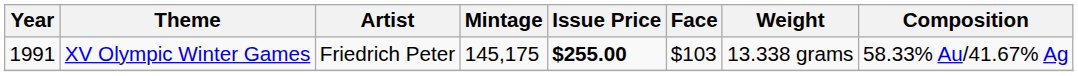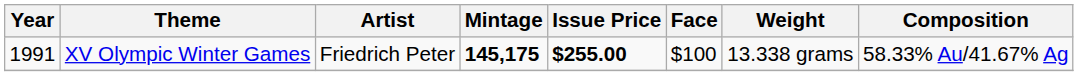XV Olympic Winter Games | Mintage: normal -> bold
XV Olympic Winter Games | Face: $103 -> $100
